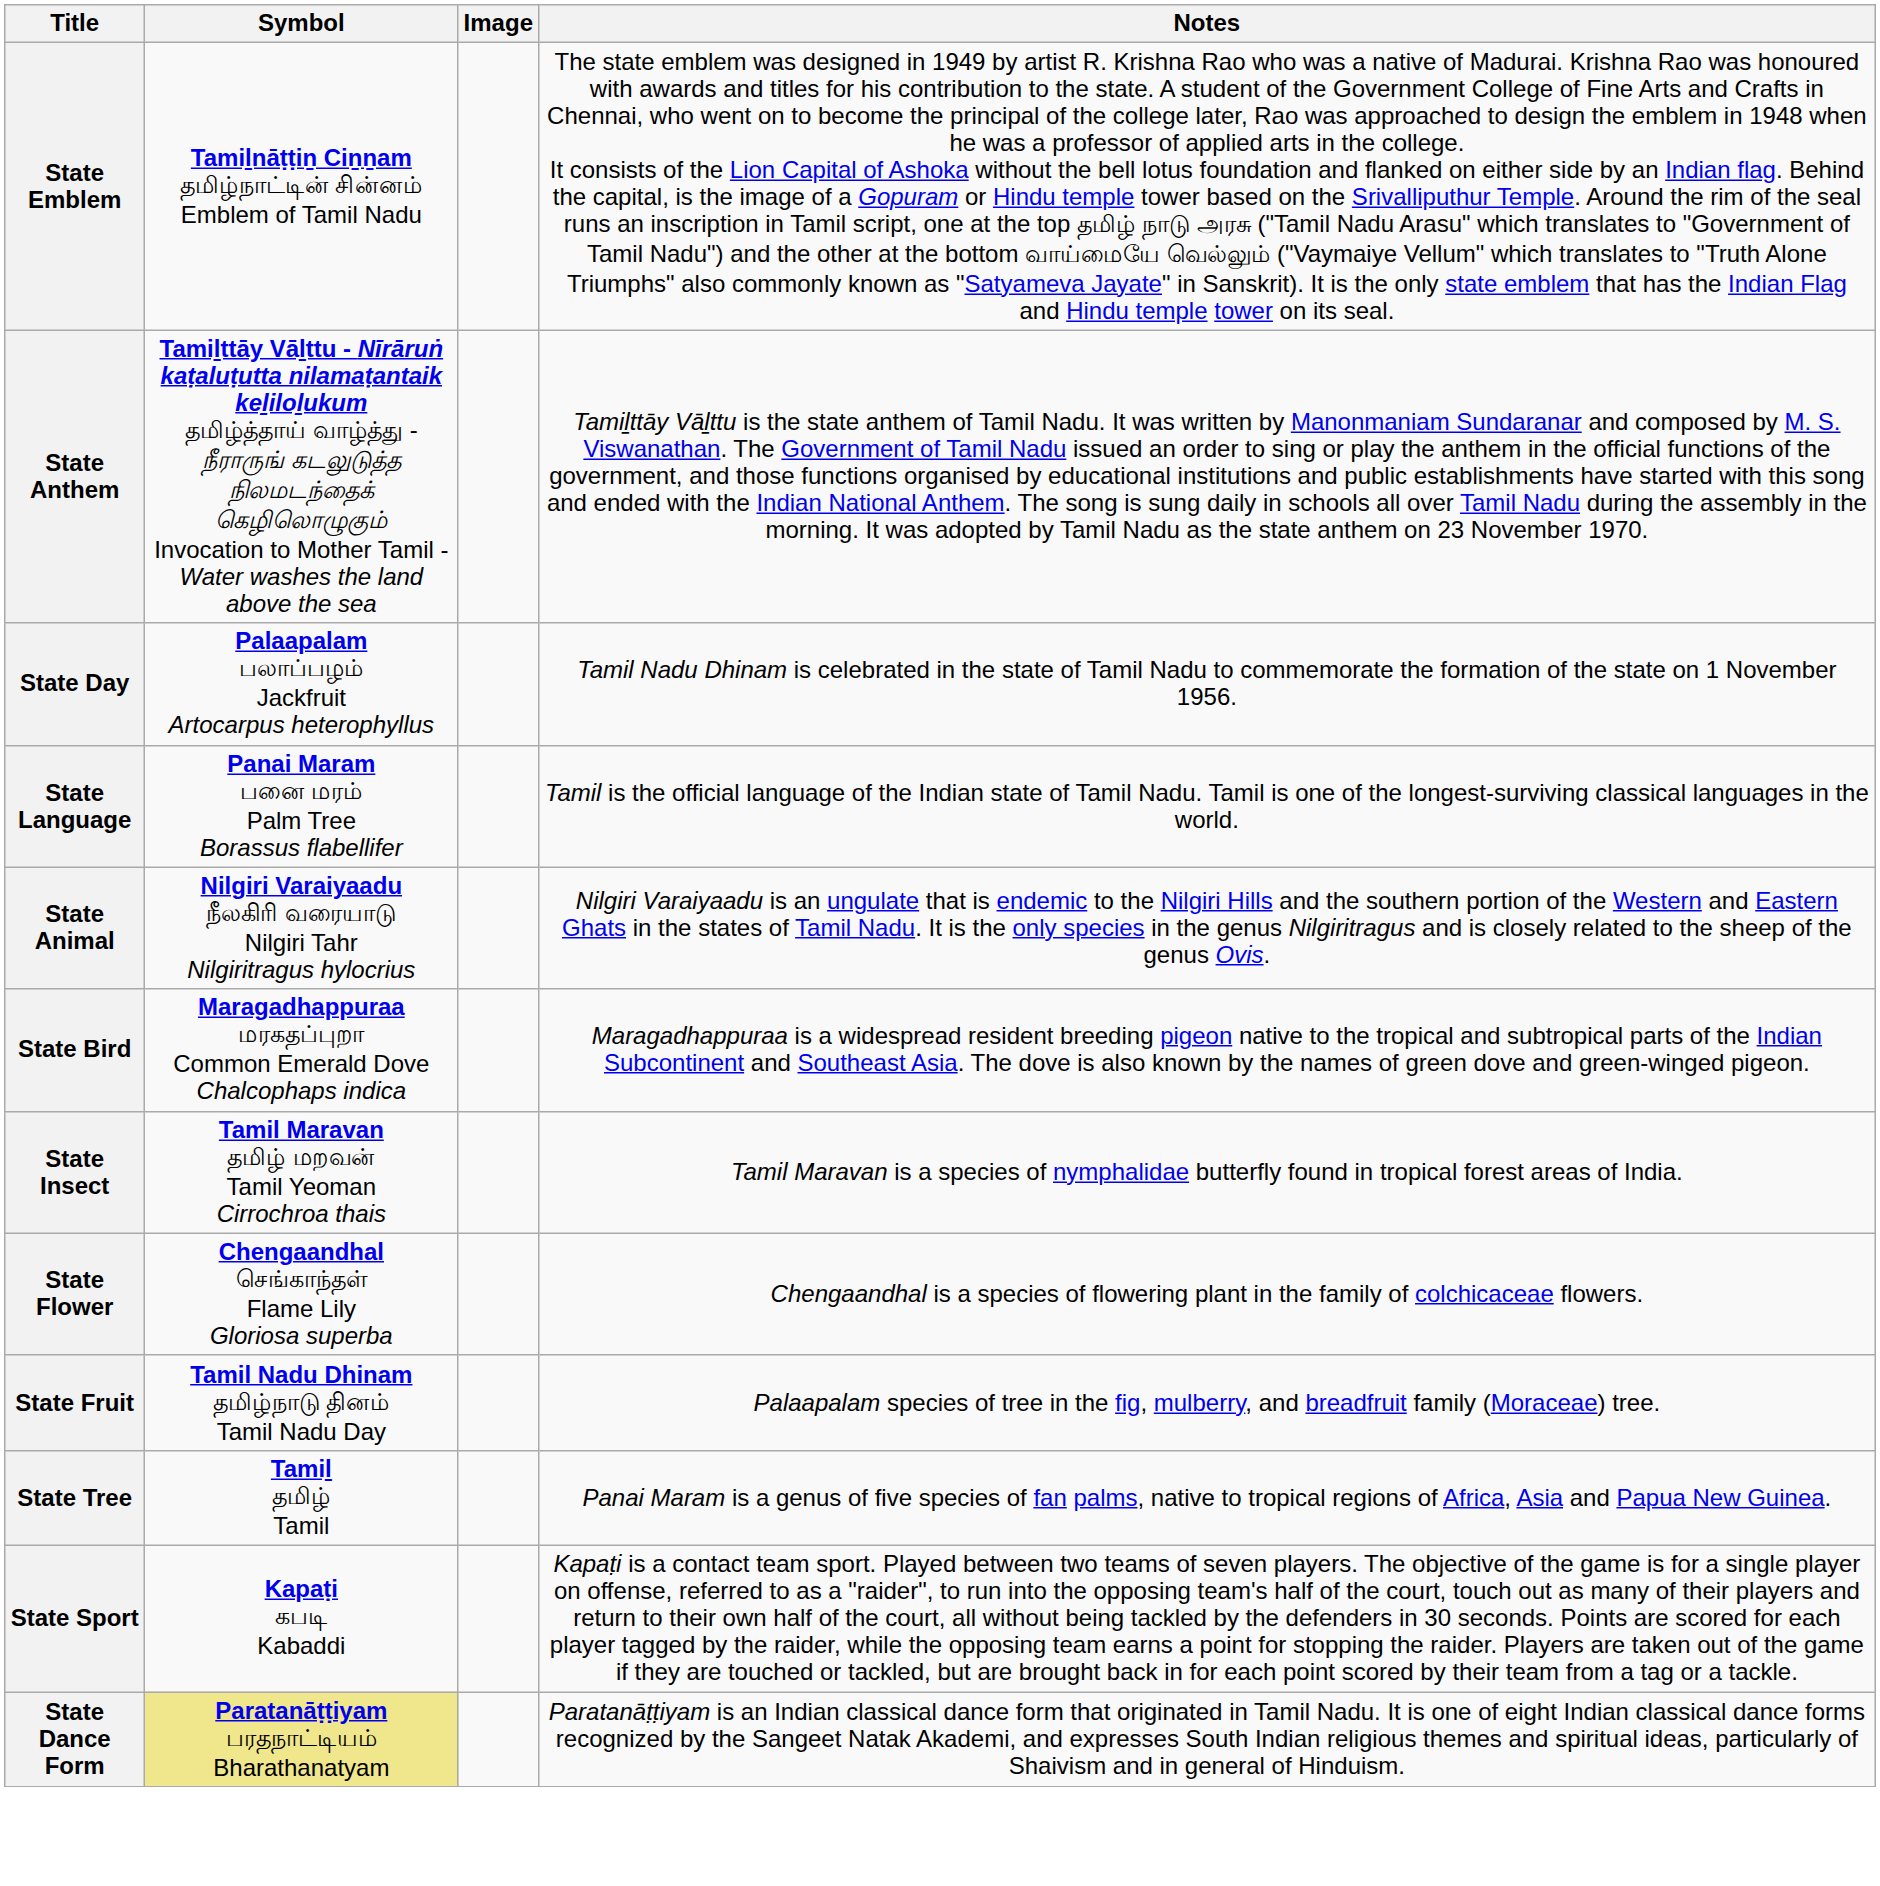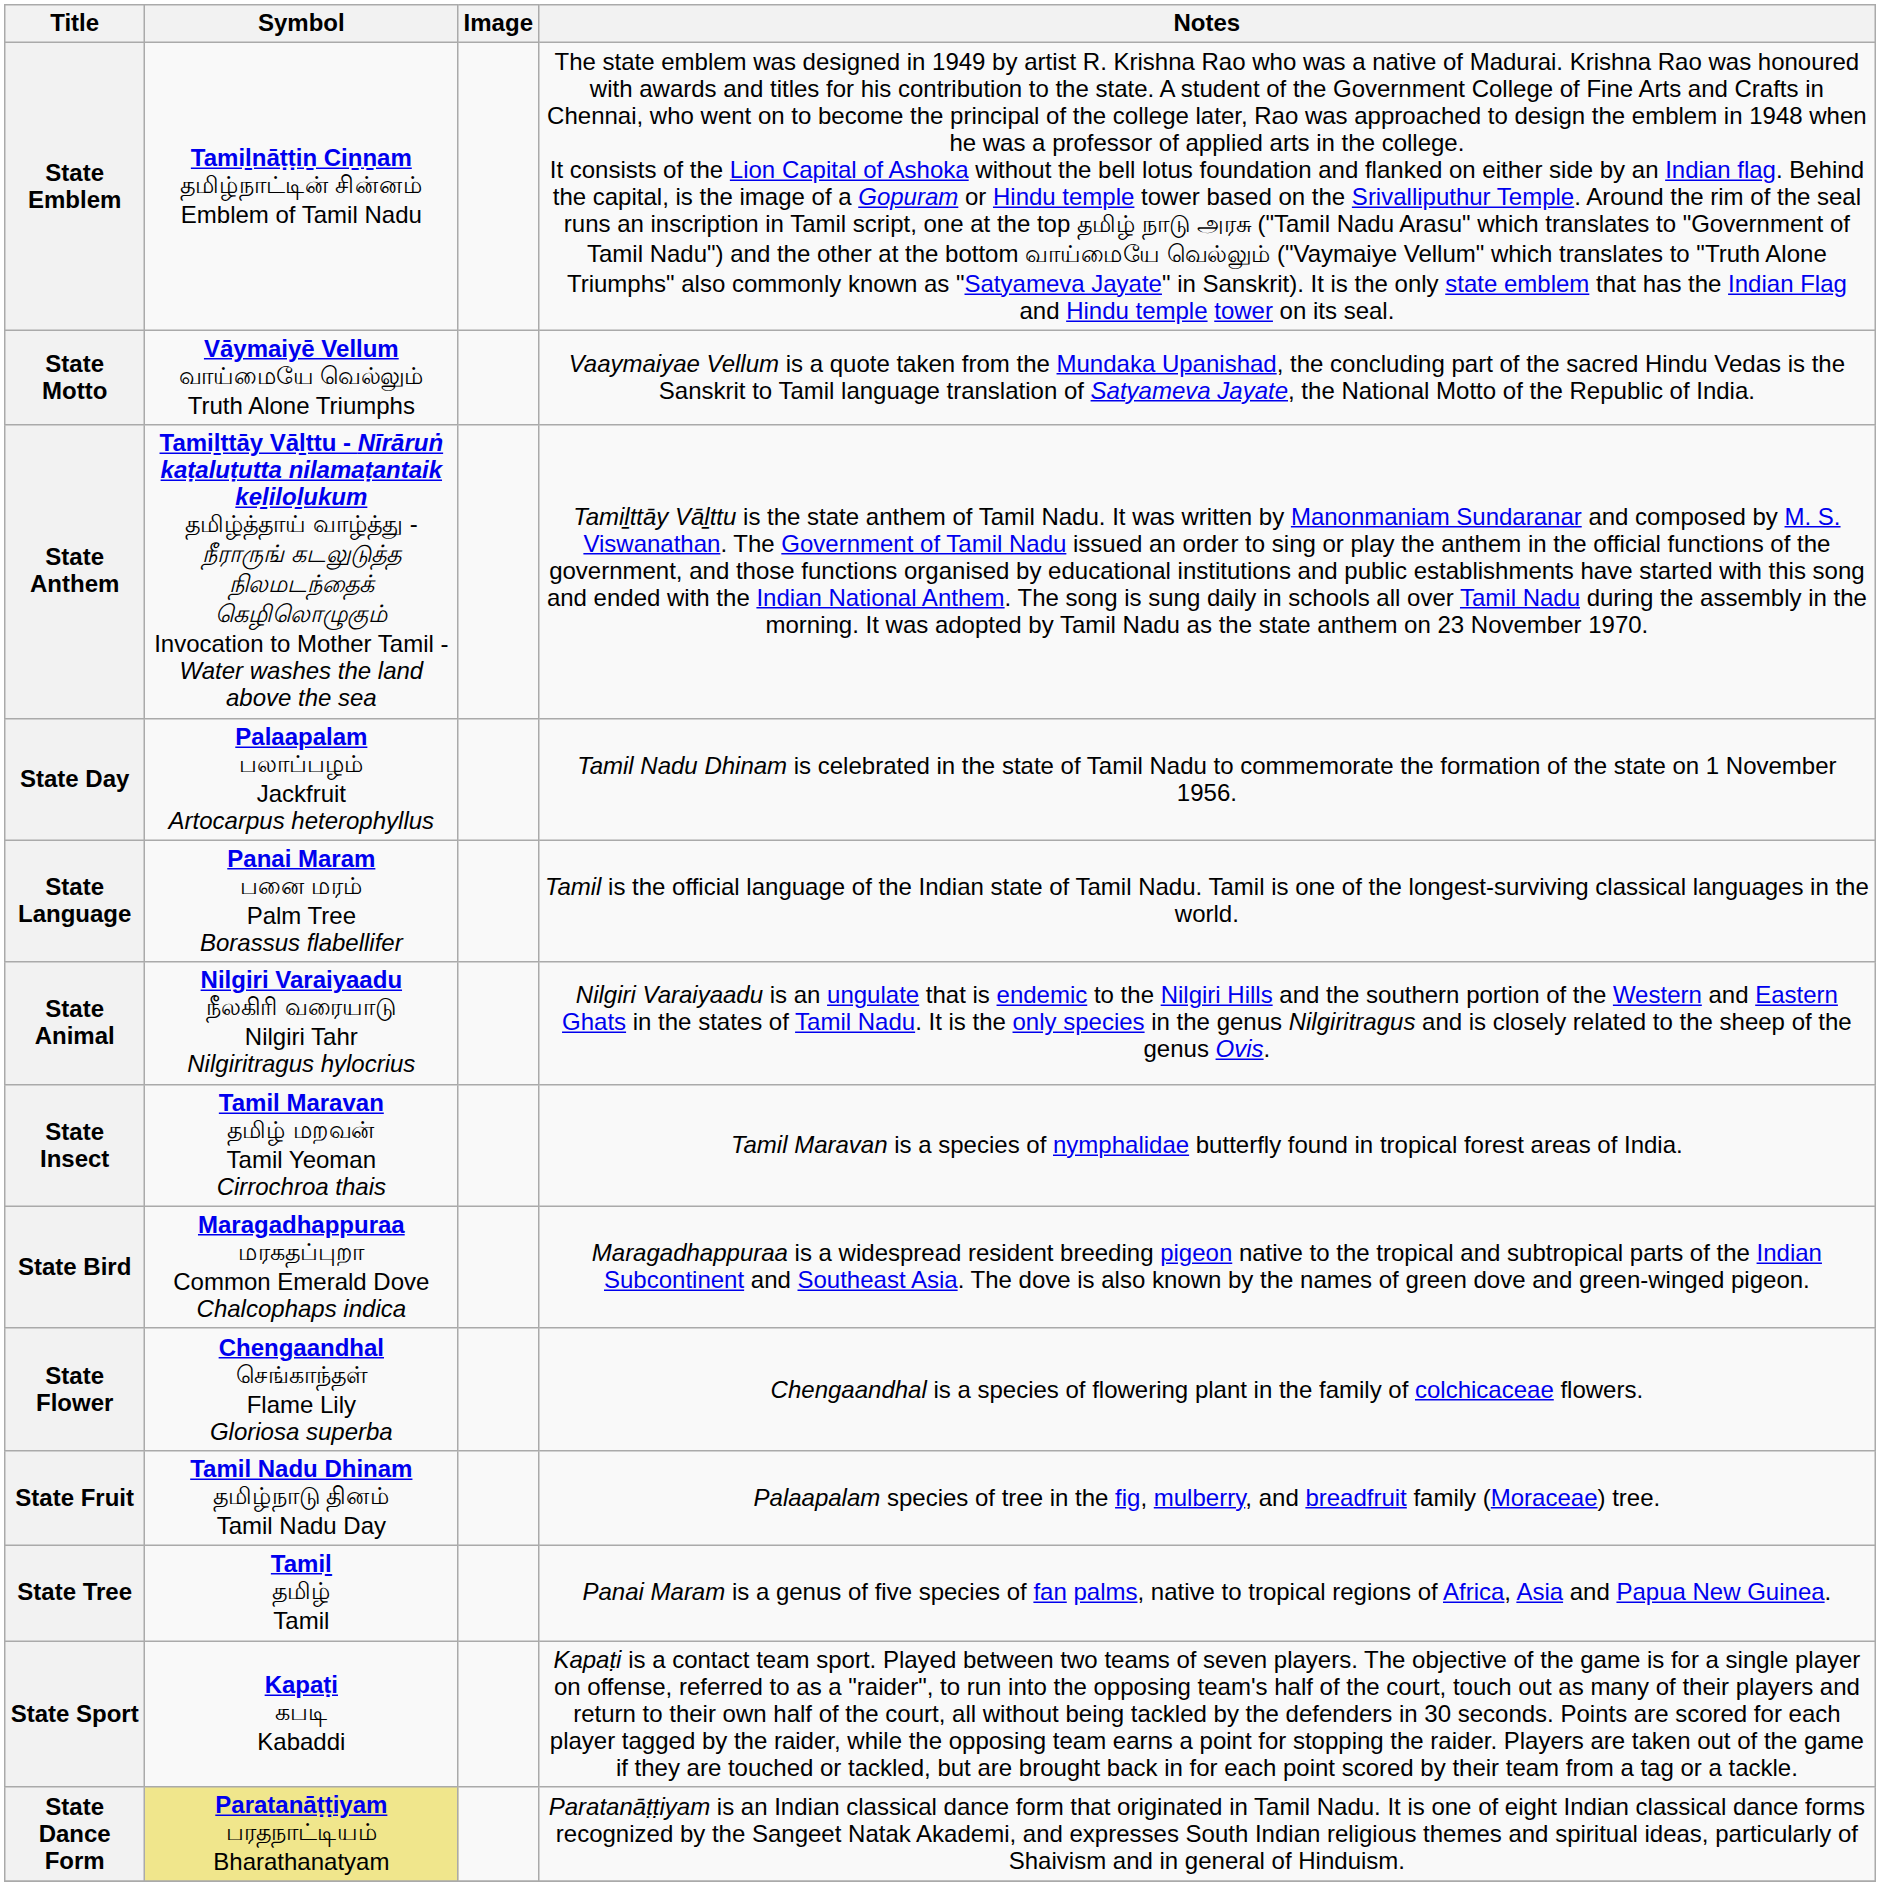+ row: State Motto | Vāymaiyē Vellum வாய்மையே வெல்லும் Truth Alone Triumphs | Vaaymaiyae Vellum is a quote taken from the Mundaka Upanishad, the concluding part of the sacred Hindu Vedas is the Sanskrit to Tamil language translation of Satyameva Jayate, the National Motto of the Republic of India.
rows swapped: State Bird <-> State Insect
